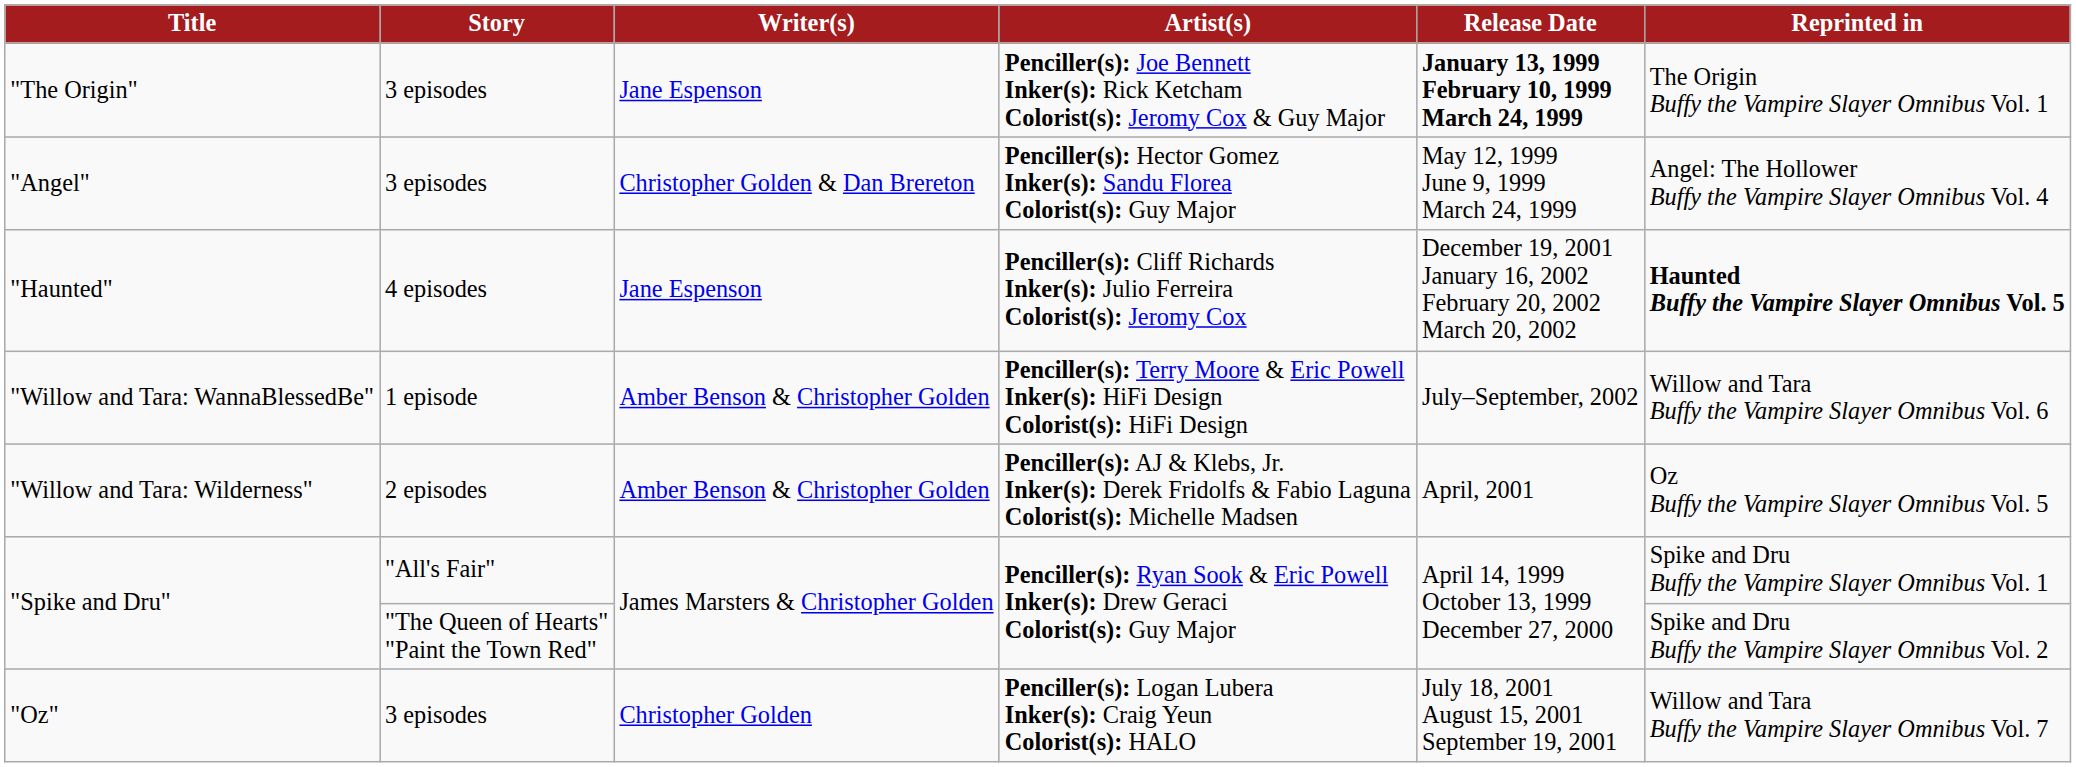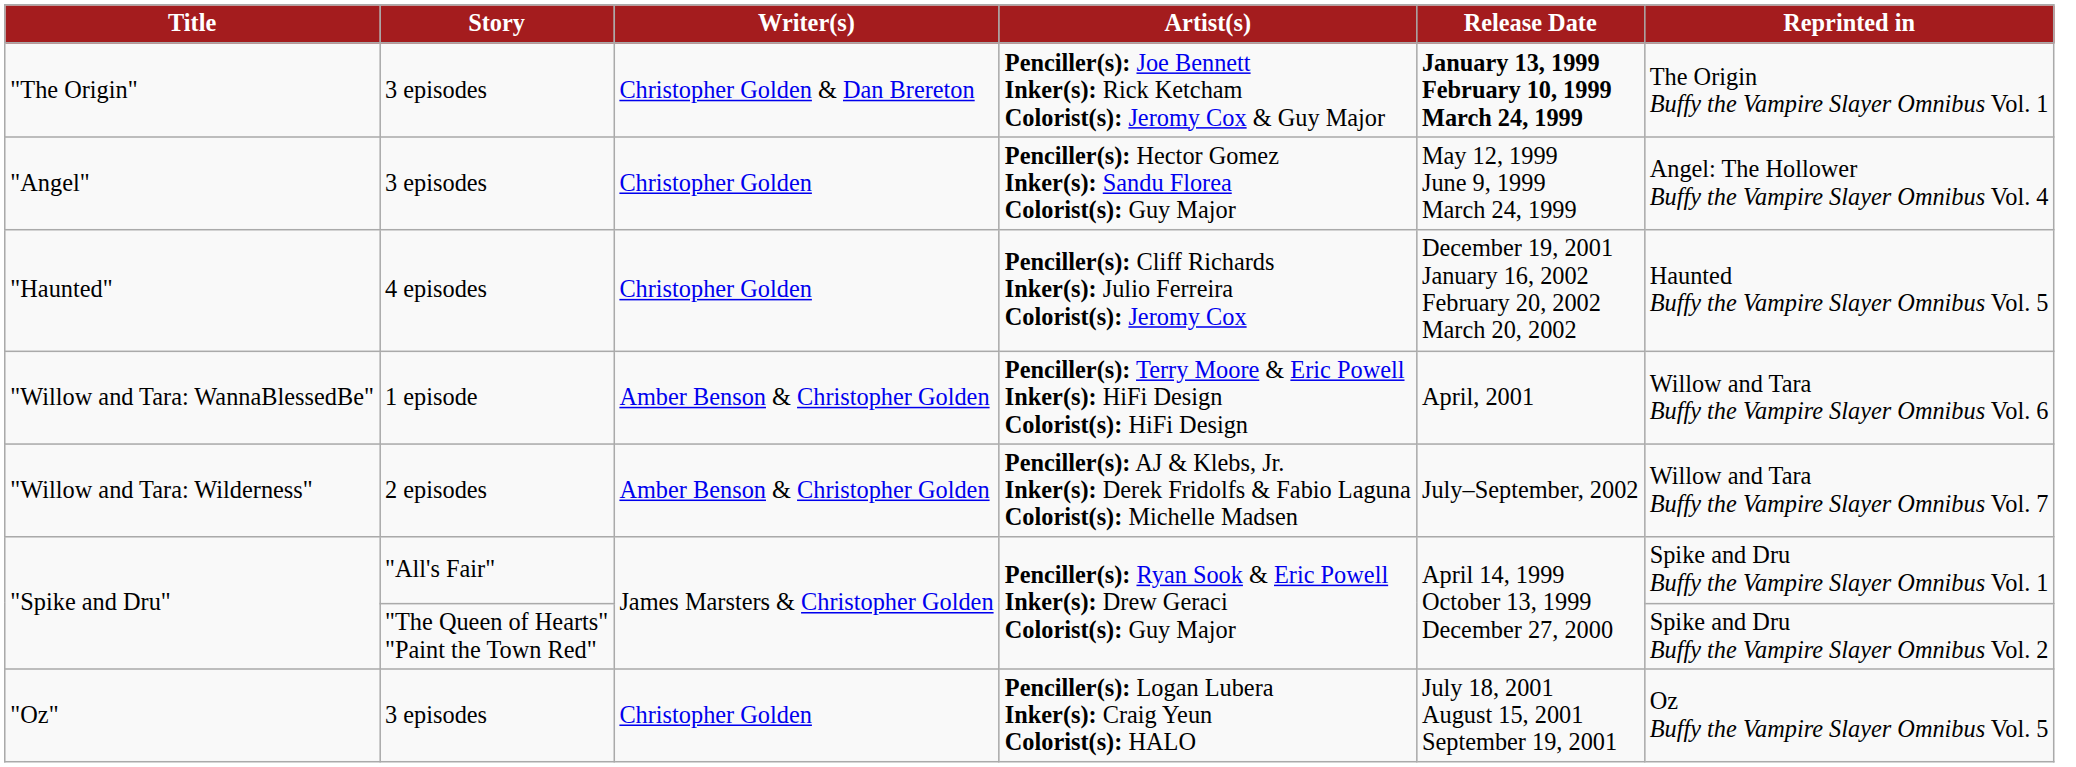"The Origin" | Writer(s): Jane Espenson -> Christopher Golden & Dan Brereton
"Angel" | Writer(s): Christopher Golden & Dan Brereton -> Christopher Golden
"Haunted" | Writer(s): Jane Espenson -> Christopher Golden
"Haunted" | Reprinted in: bold -> normal
"Willow and Tara: WannaBlessedBe" | Release Date: July–September, 2002 -> April, 2001
"Willow and Tara: Wilderness" | Release Date: April, 2001 -> July–September, 2002
"Willow and Tara: Wilderness" | Reprinted in: Oz Buffy the Vampire Slayer Omnibus Vol. 5 -> Willow and Tara Buffy the Vampire Slayer Omnibus Vol. 7
"Oz" | Reprinted in: Willow and Tara Buffy the Vampire Slayer Omnibus Vol. 7 -> Oz Buffy the Vampire Slayer Omnibus Vol. 5
